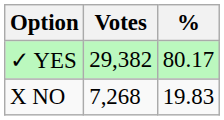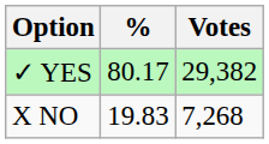columns swapped: Votes <-> %
